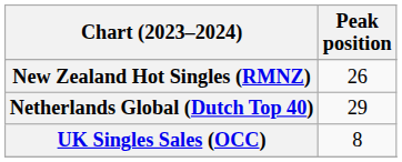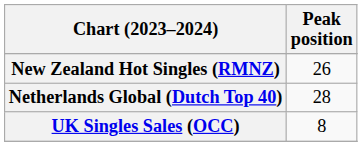Netherlands Global (Dutch Top 40) | Peak position: 29 -> 28
